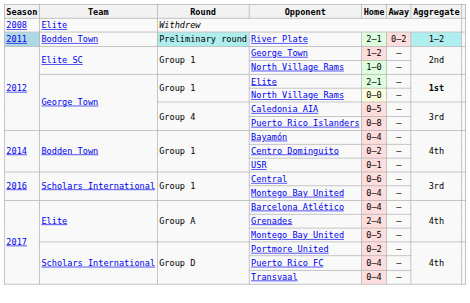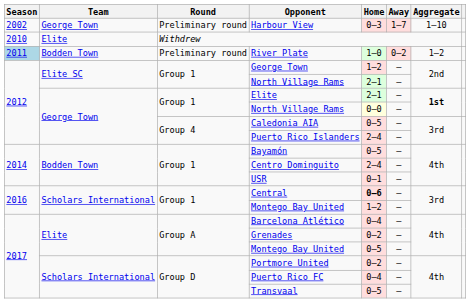+ row: 2002 | George Town | Preliminary round | Harbour View | 0–3 | 1–7 | 1–10
Withdrew | Season: 2008 -> 2010
River Plate | Round: paleturquoise background -> no background
River Plate | Home: 2–1 -> 1–0
River Plate | Aggregate: paleturquoise background -> no background
Elite SC / North Village Rams | Home: 1–0 -> 2–1
Puerto Rico Islanders | Home: 0–8 -> 2–4
Bayamón | Home: 0–4 -> 0–5
Centro Dominguito | Home: 0–2 -> 2–4
Central | Home: normal -> bold
Scholars International / Montego Bay United | Home: 0–4 -> 1–2
Grenades | Home: 2–4 -> 0–2
Transvaal | Home: 0–4 -> 0–5
